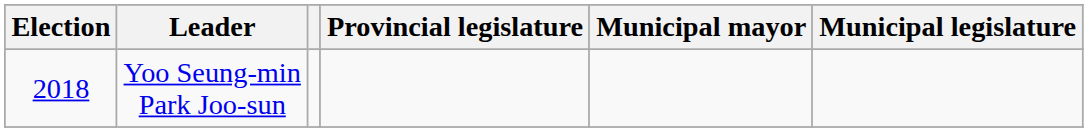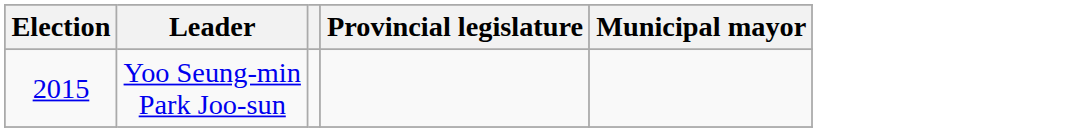- column: Municipal legislature
Yoo Seung-min Park Joo-sun | Election: 2018 -> 2015
